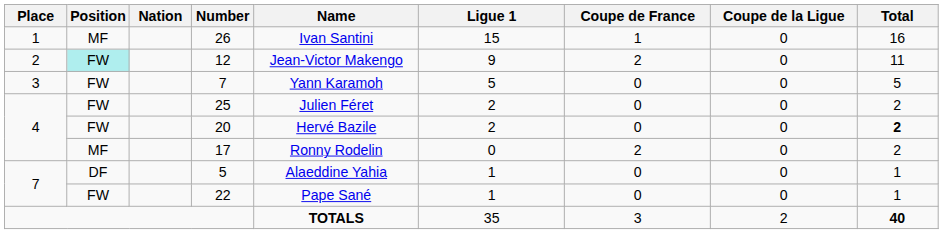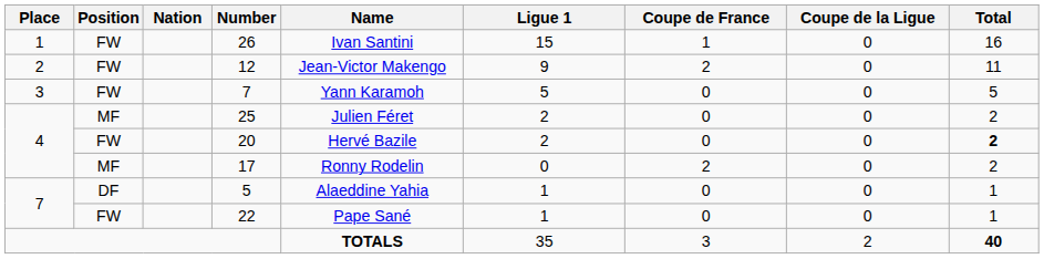26 | Position: MF -> FW
12 | Position: paleturquoise background -> no background
25 | Position: FW -> MF
